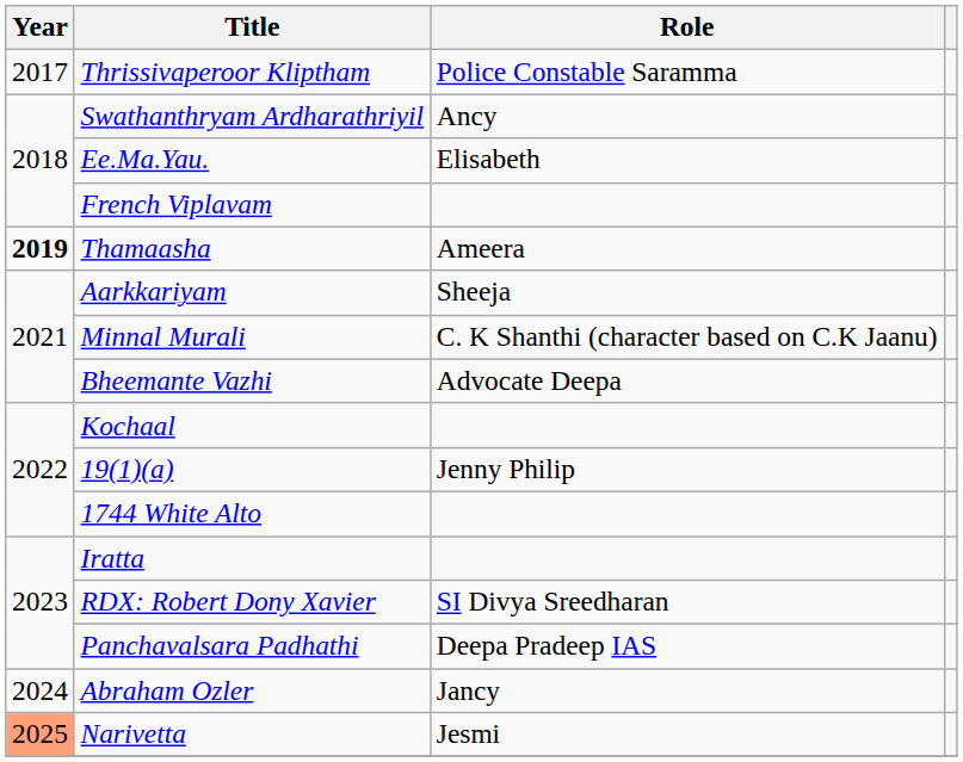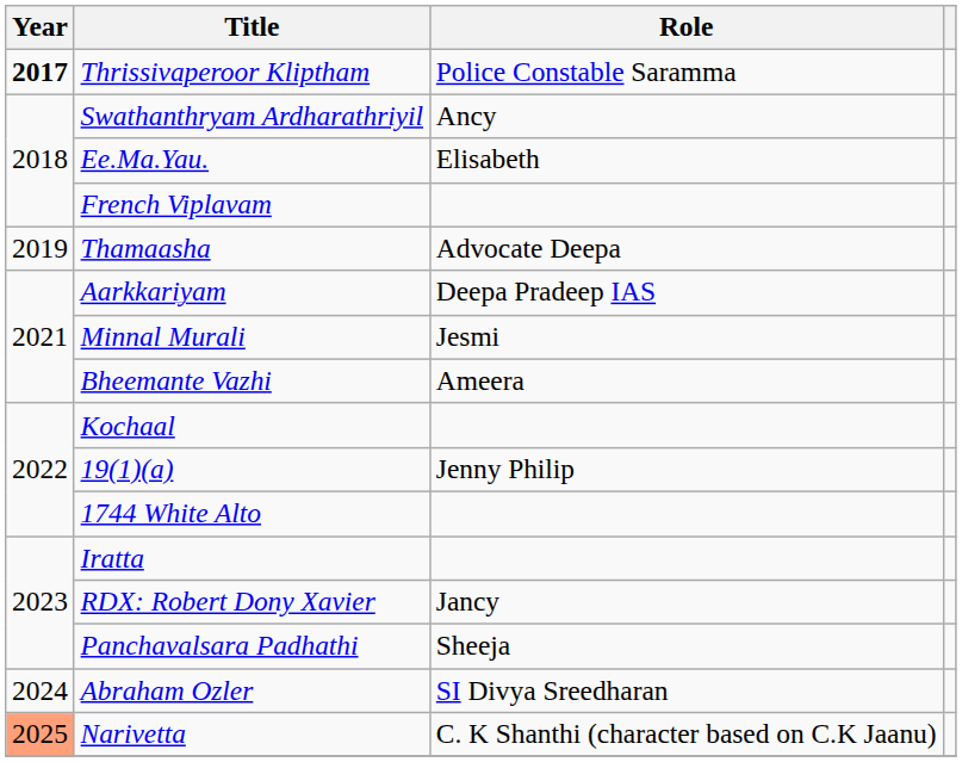Thrissivaperoor Kliptham | Year: normal -> bold
Thamaasha | Year: bold -> normal
Thamaasha | Role: Ameera -> Advocate Deepa
Aarkkariyam | Role: Sheeja -> Deepa Pradeep IAS
Minnal Murali | Role: C. K Shanthi (character based on C.K Jaanu) -> Jesmi
Bheemante Vazhi | Role: Advocate Deepa -> Ameera
RDX: Robert Dony Xavier | Role: SI Divya Sreedharan -> Jancy
Panchavalsara Padhathi | Role: Deepa Pradeep IAS -> Sheeja
Abraham Ozler | Role: Jancy -> SI Divya Sreedharan
Narivetta | Role: Jesmi -> C. K Shanthi (character based on C.K Jaanu)
